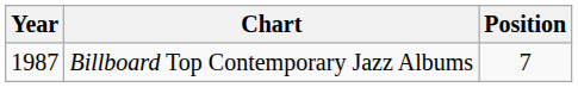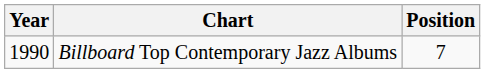Billboard Top Contemporary Jazz Albums | Year: 1987 -> 1990
